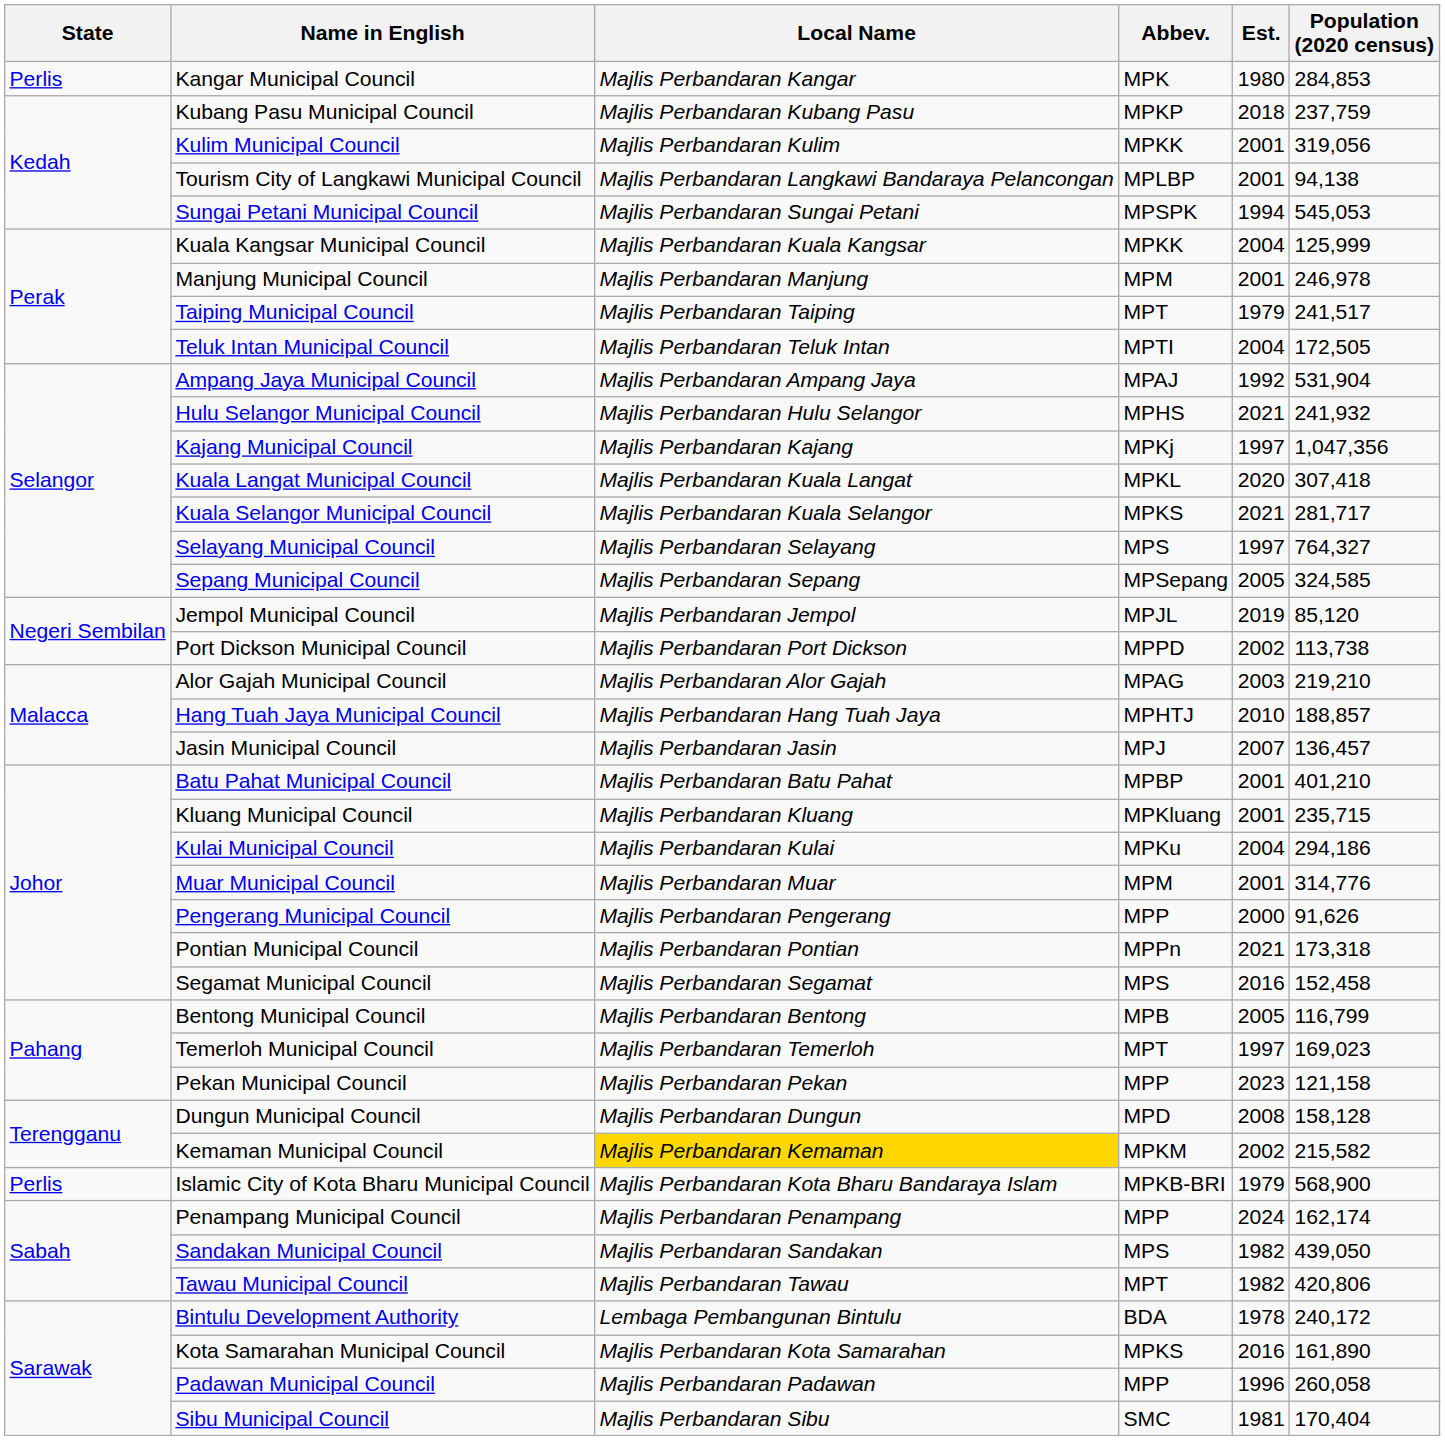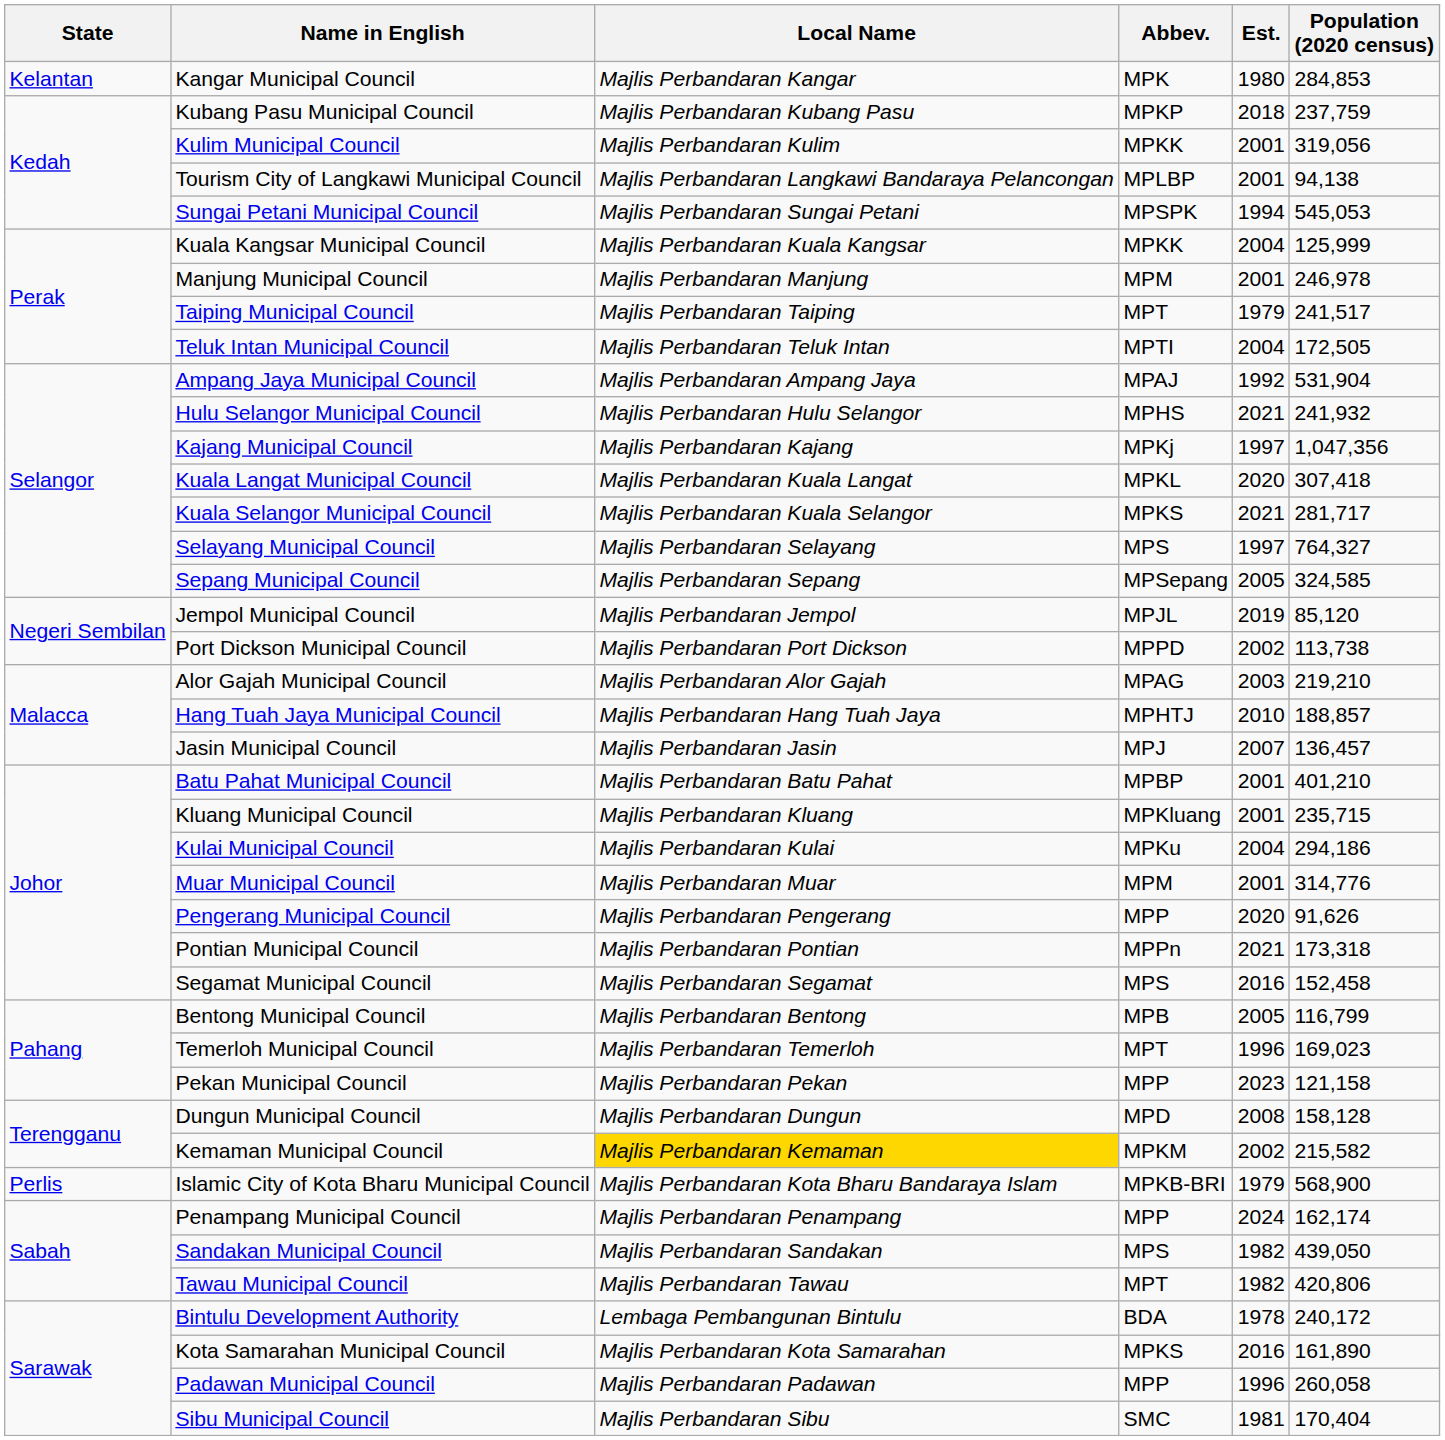Kangar Municipal Council | State: Perlis -> Kelantan
Pengerang Municipal Council | Est.: 2000 -> 2020
Temerloh Municipal Council | Est.: 1997 -> 1996
